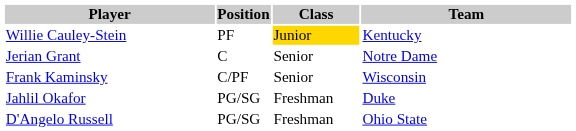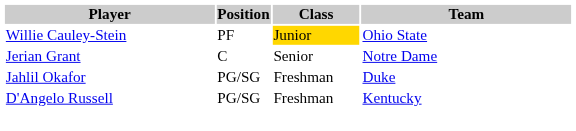Willie Cauley-Stein | Team: Kentucky -> Ohio State
- row: Frank Kaminsky | C/PF | Senior | Wisconsin
D'Angelo Russell | Team: Ohio State -> Kentucky
